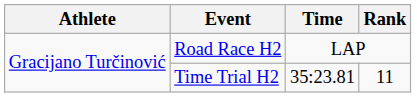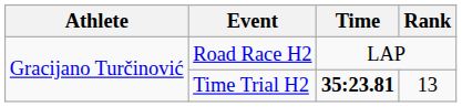Time Trial H2 | Time: normal -> bold
Time Trial H2 | Rank: 11 -> 13
